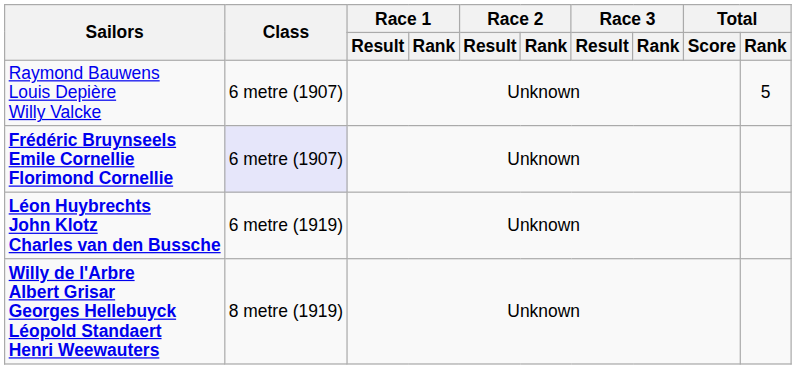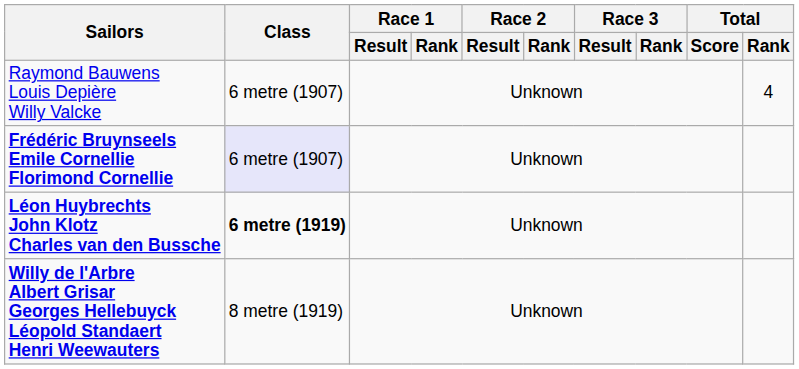Raymond Bauwens Louis Depière Willy Valcke | Total / Rank: 5 -> 4
Léon Huybrechts John Klotz Charles van den Bussche | Class: normal -> bold
